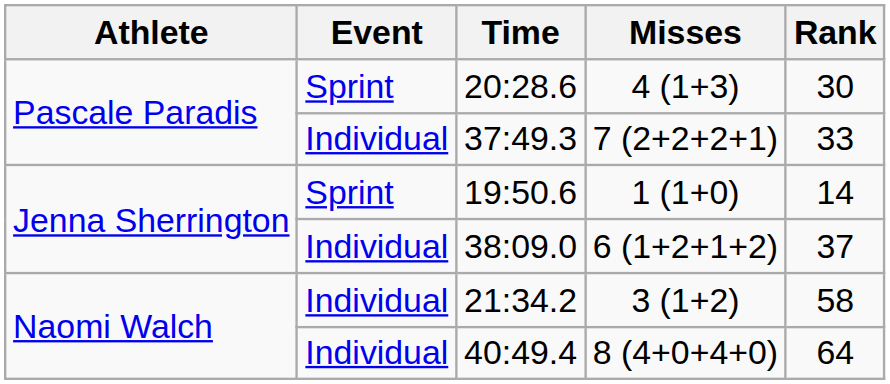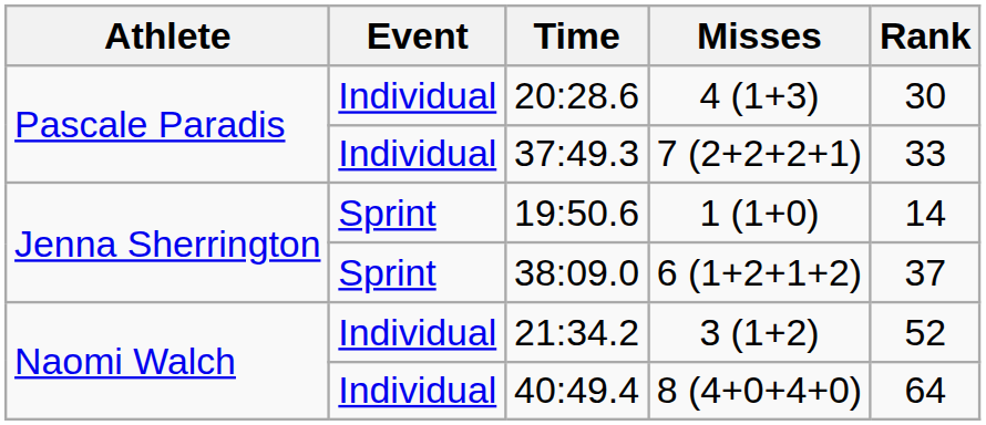20:28.6 | Event: Sprint -> Individual
38:09.0 | Event: Individual -> Sprint
21:34.2 | Rank: 58 -> 52
